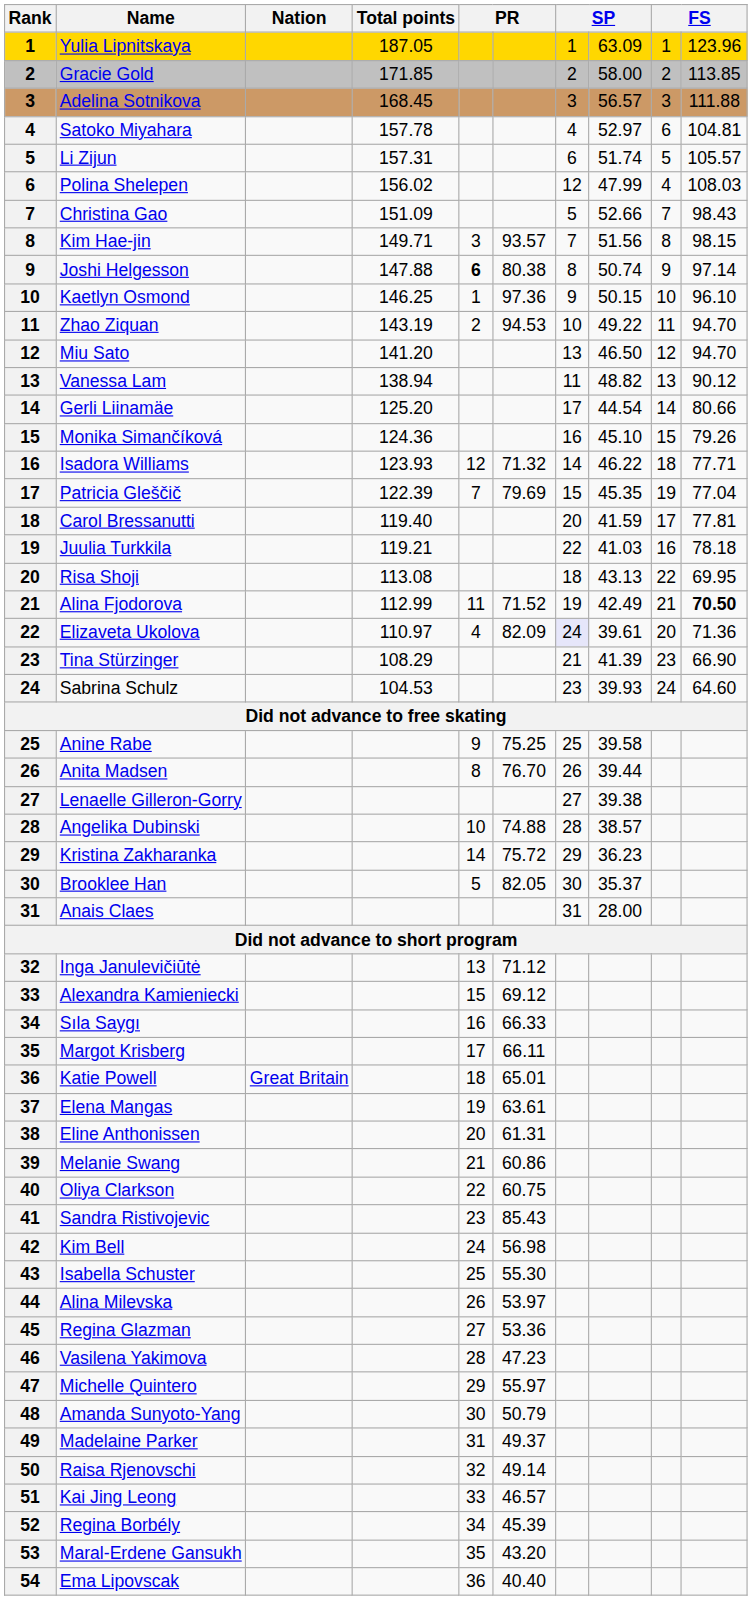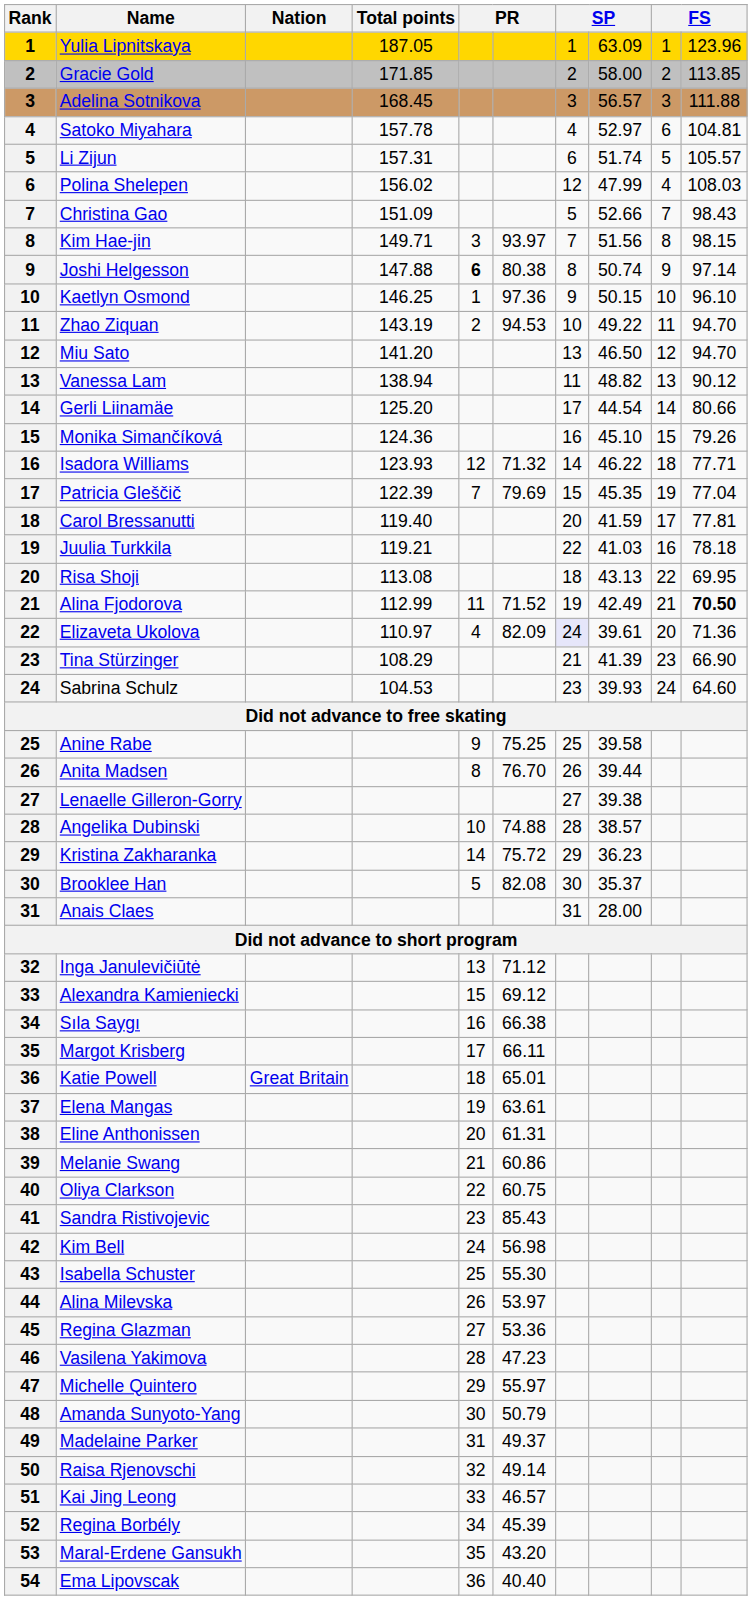Kim Hae-jin | column 6: 93.57 -> 93.97
Brooklee Han | column 6: 82.05 -> 82.08
Sıla Saygı | column 6: 66.33 -> 66.38
